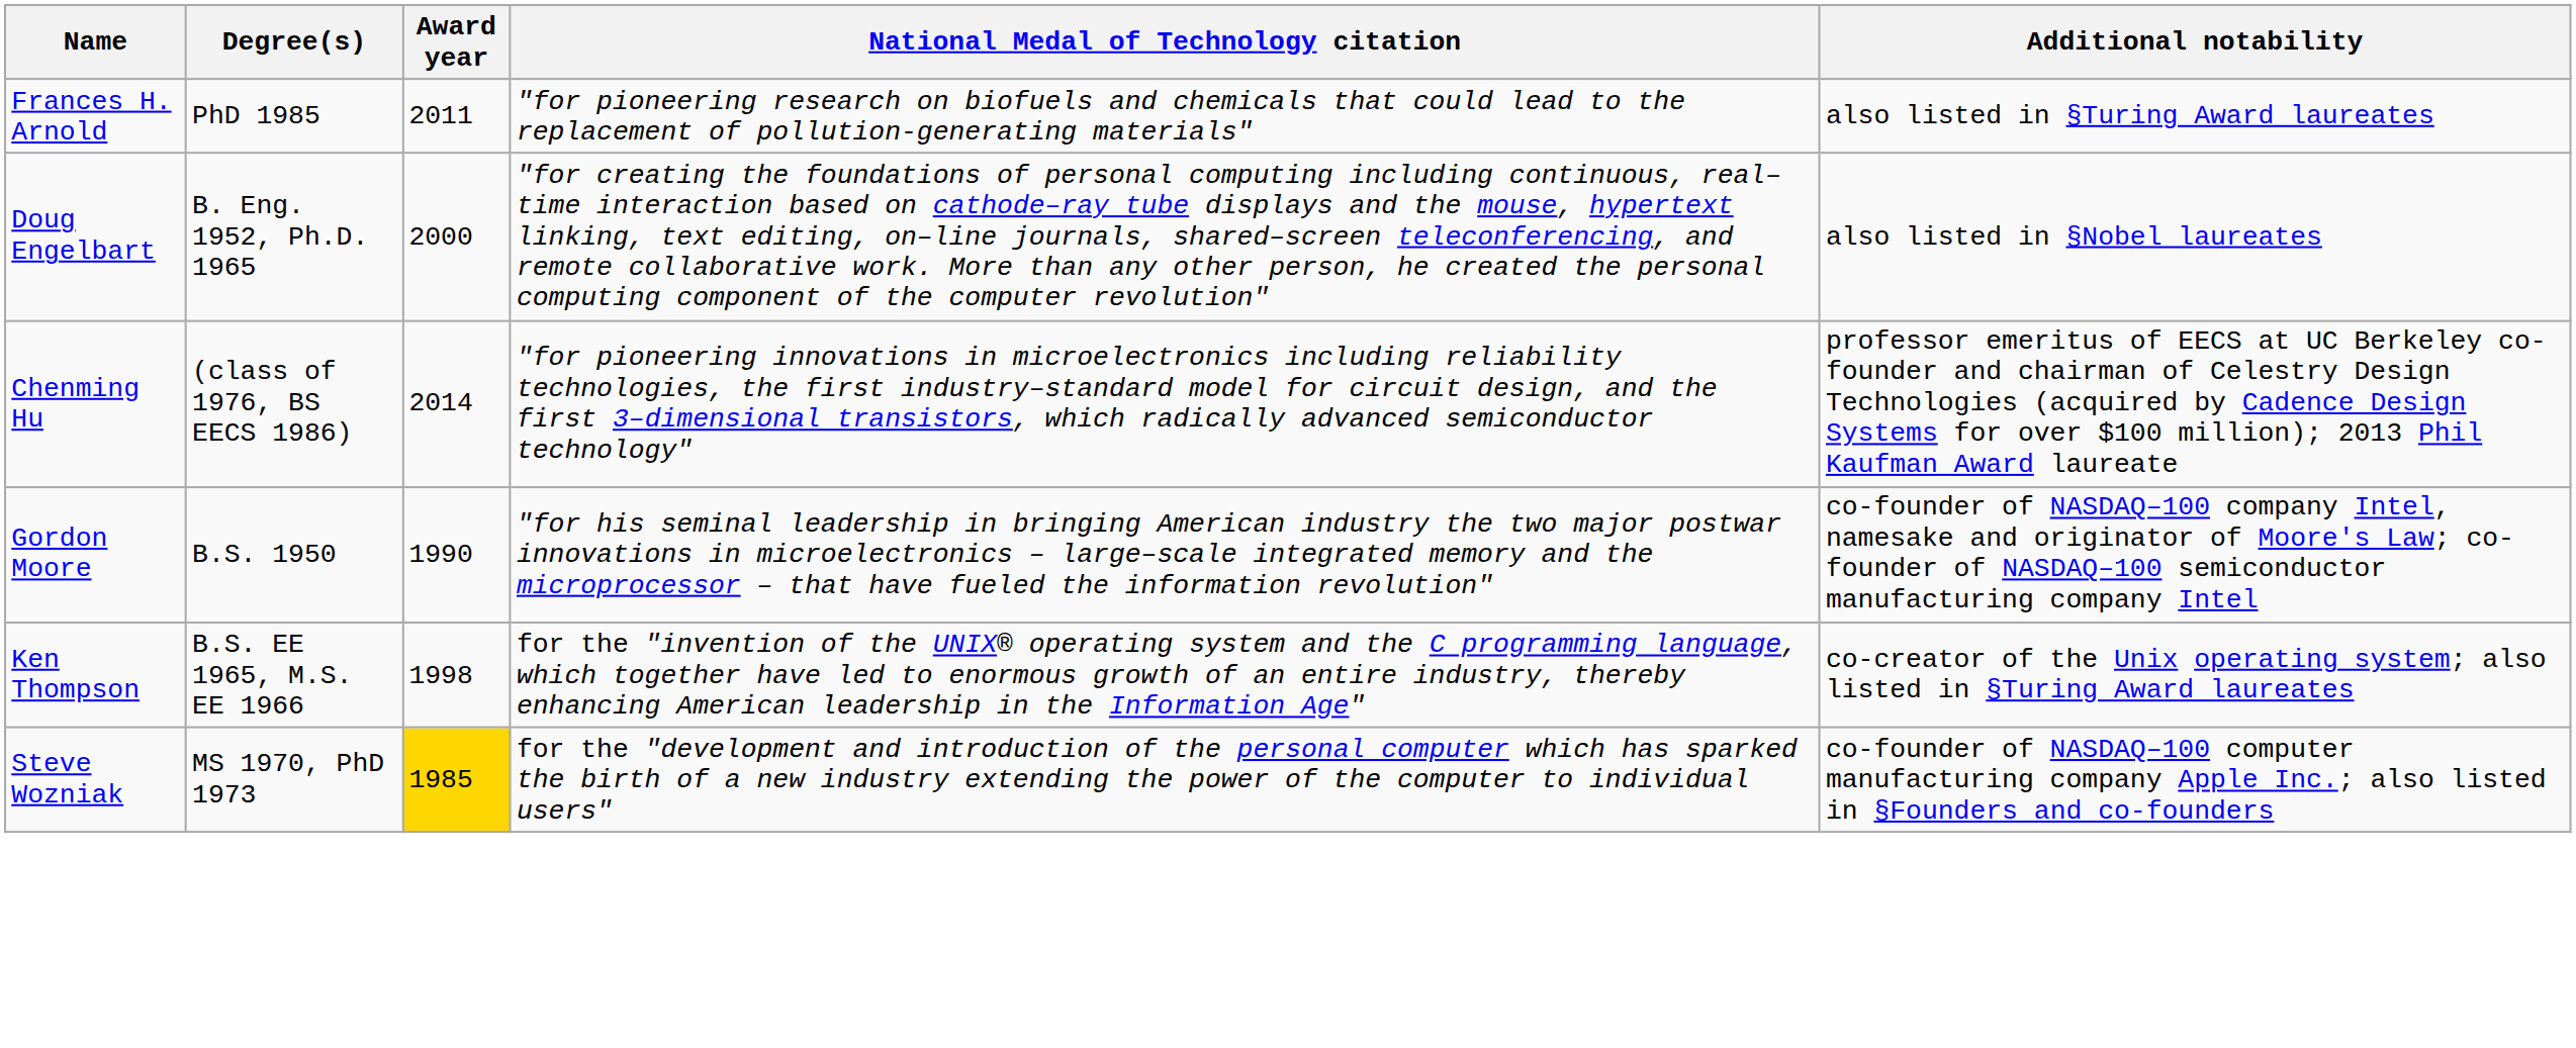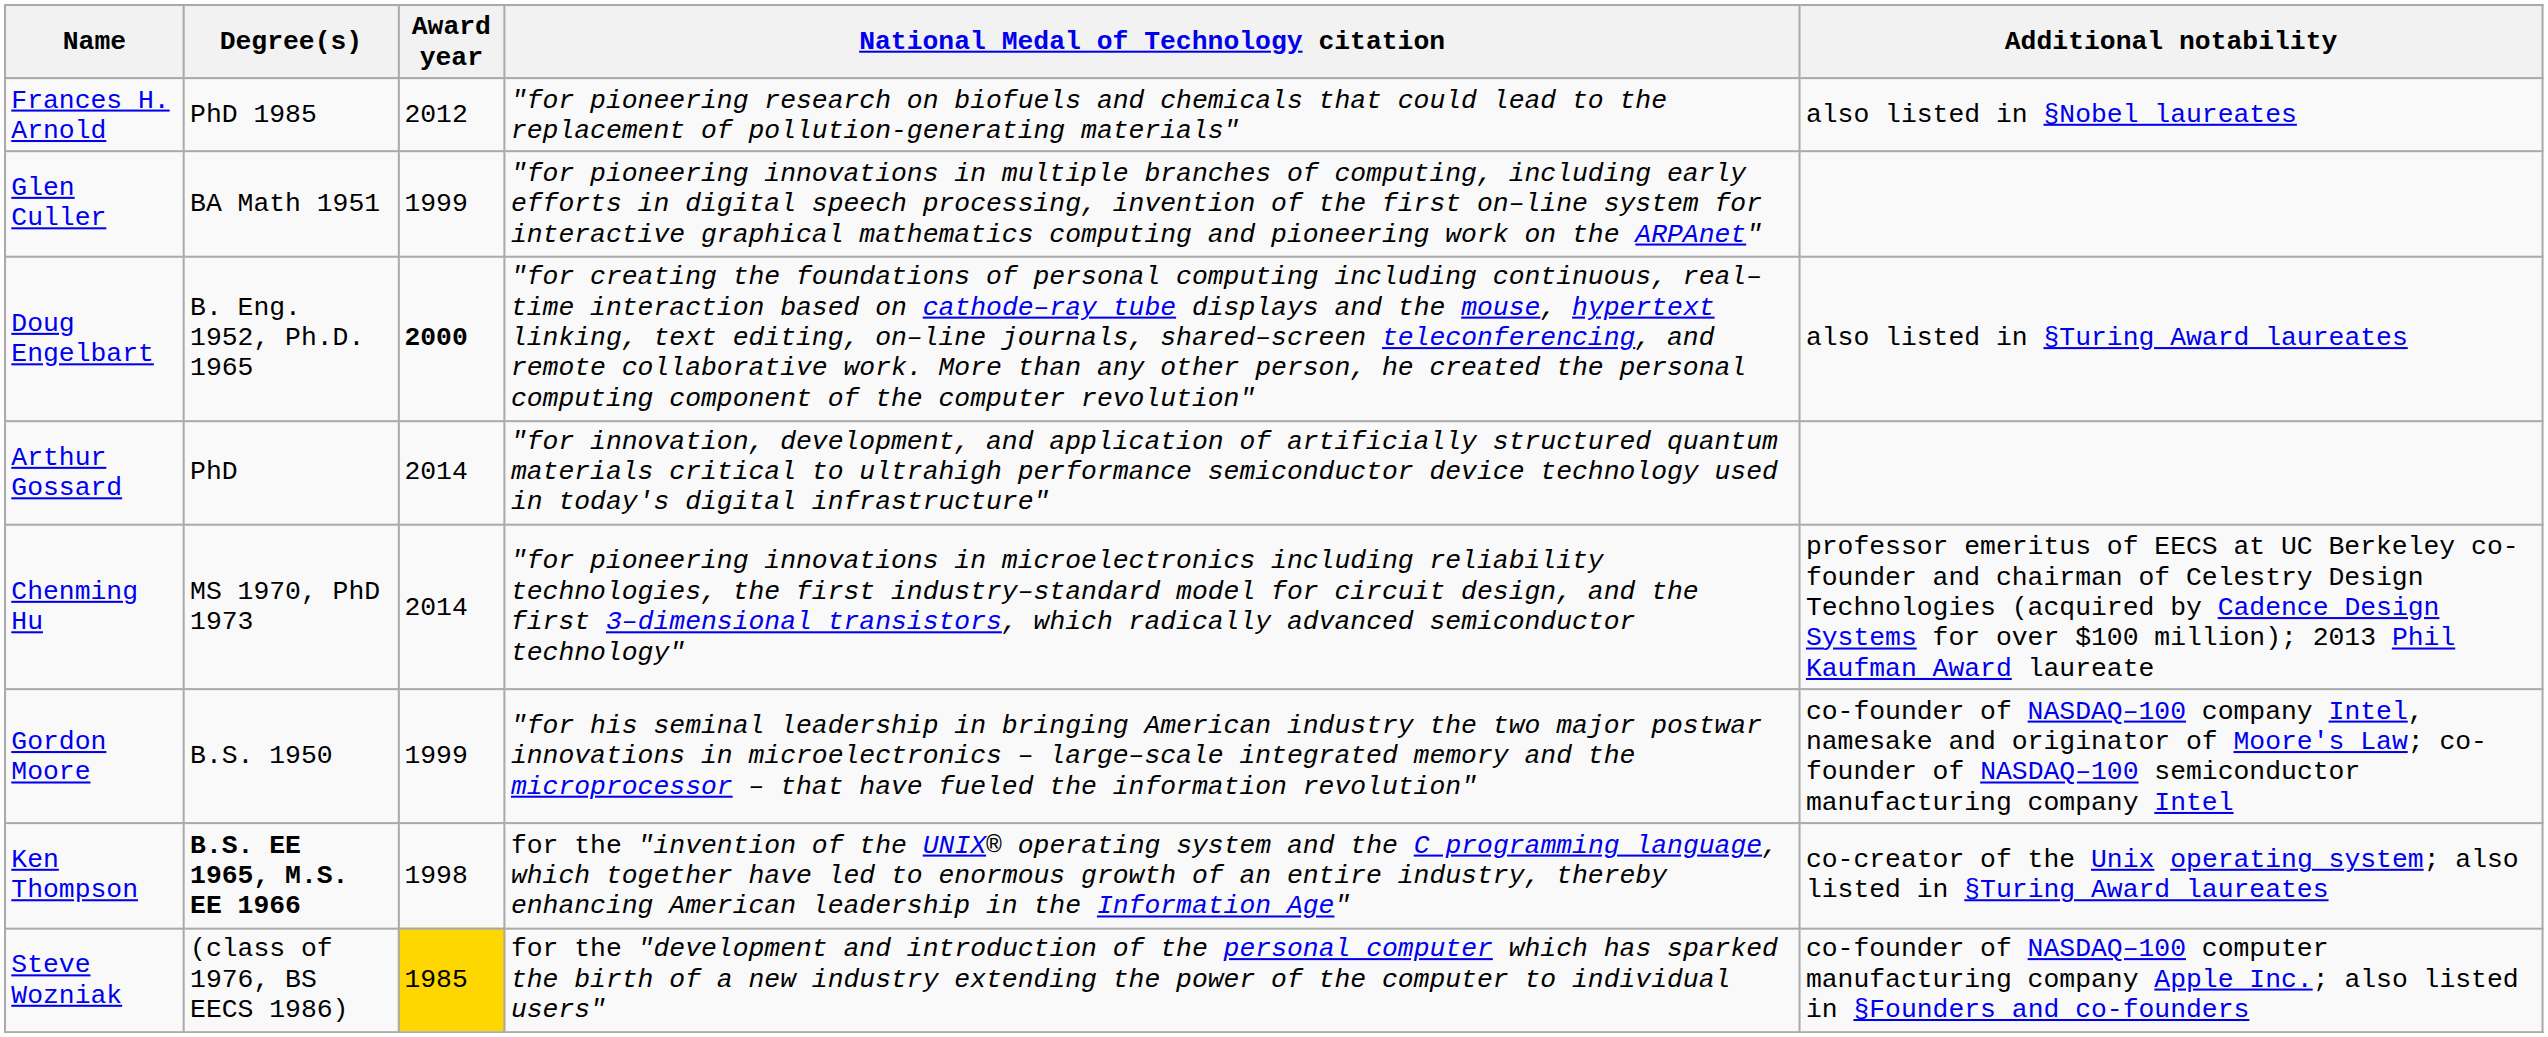Frances H. Arnold | Award year: 2011 -> 2012
Frances H. Arnold | Additional notability: also listed in §Turing Award laureates -> also listed in §Nobel laureates
+ row: Glen Culler | BA Math 1951 | 1999 | "for pioneering innovations in multiple branches of computing, including early efforts in digital speech processing, invention of the first on–line system for interactive graphical mathematics computing and pioneering work on the ARPAnet"
Doug Engelbart | Award year: normal -> bold
Doug Engelbart | Additional notability: also listed in §Nobel laureates -> also listed in §Turing Award laureates
+ row: Arthur Gossard | PhD | 2014 | "for innovation, development, and application of artificially structured quantum materials critical to ultrahigh performance semiconductor device technology used in today's digital infrastructure"
Chenming Hu | Degree(s): (class of 1976, BS EECS 1986) -> MS 1970, PhD 1973
Gordon Moore | Award year: 1990 -> 1999
Ken Thompson | Degree(s): normal -> bold
Steve Wozniak | Degree(s): MS 1970, PhD 1973 -> (class of 1976, BS EECS 1986)
